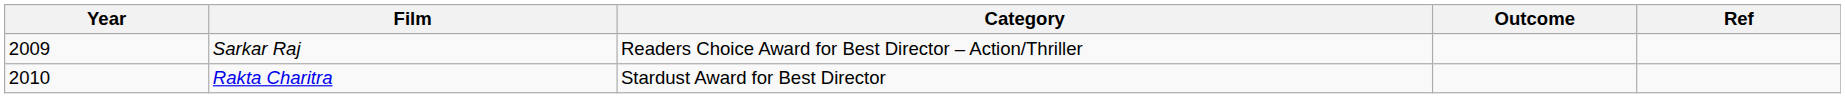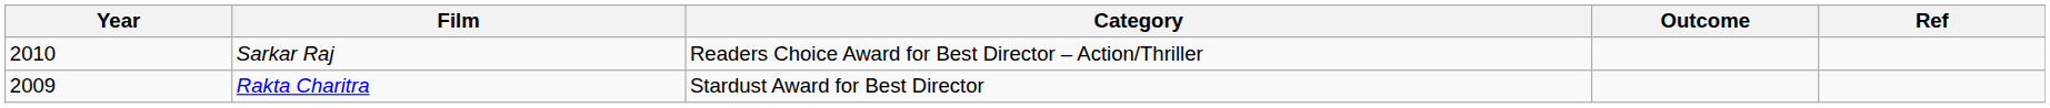Sarkar Raj | Year: 2009 -> 2010
Rakta Charitra | Year: 2010 -> 2009
